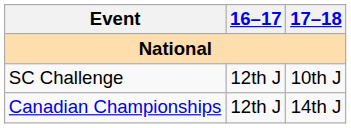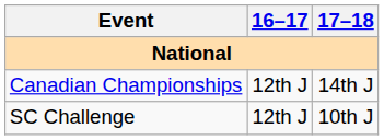rows swapped: Canadian Championships <-> SC Challenge
